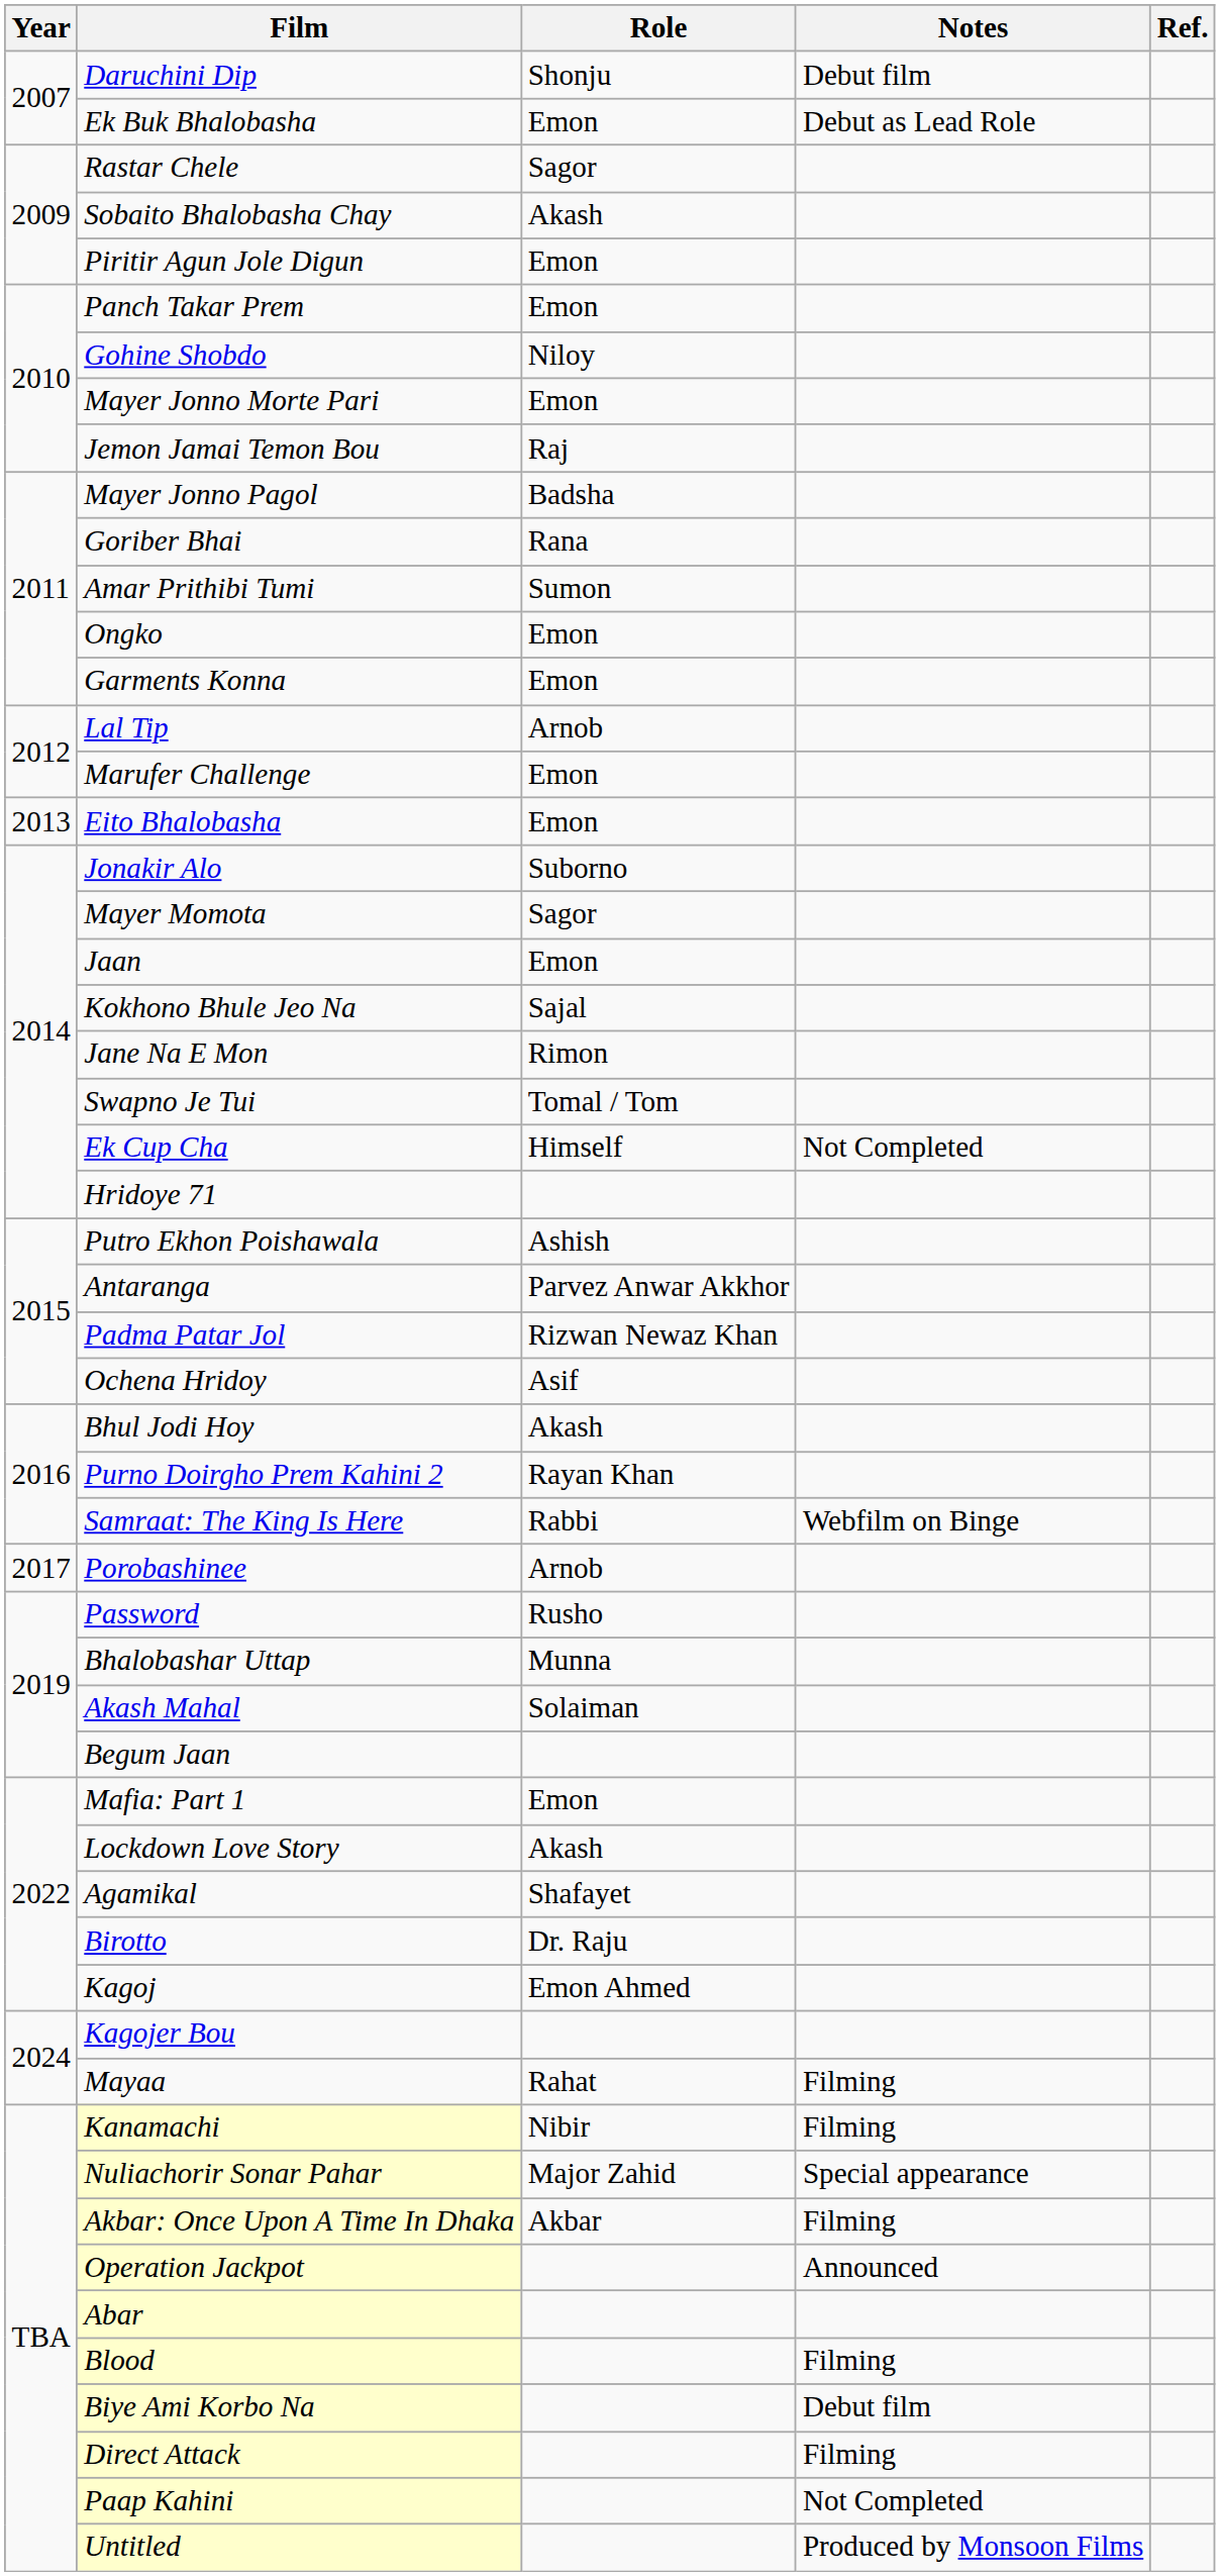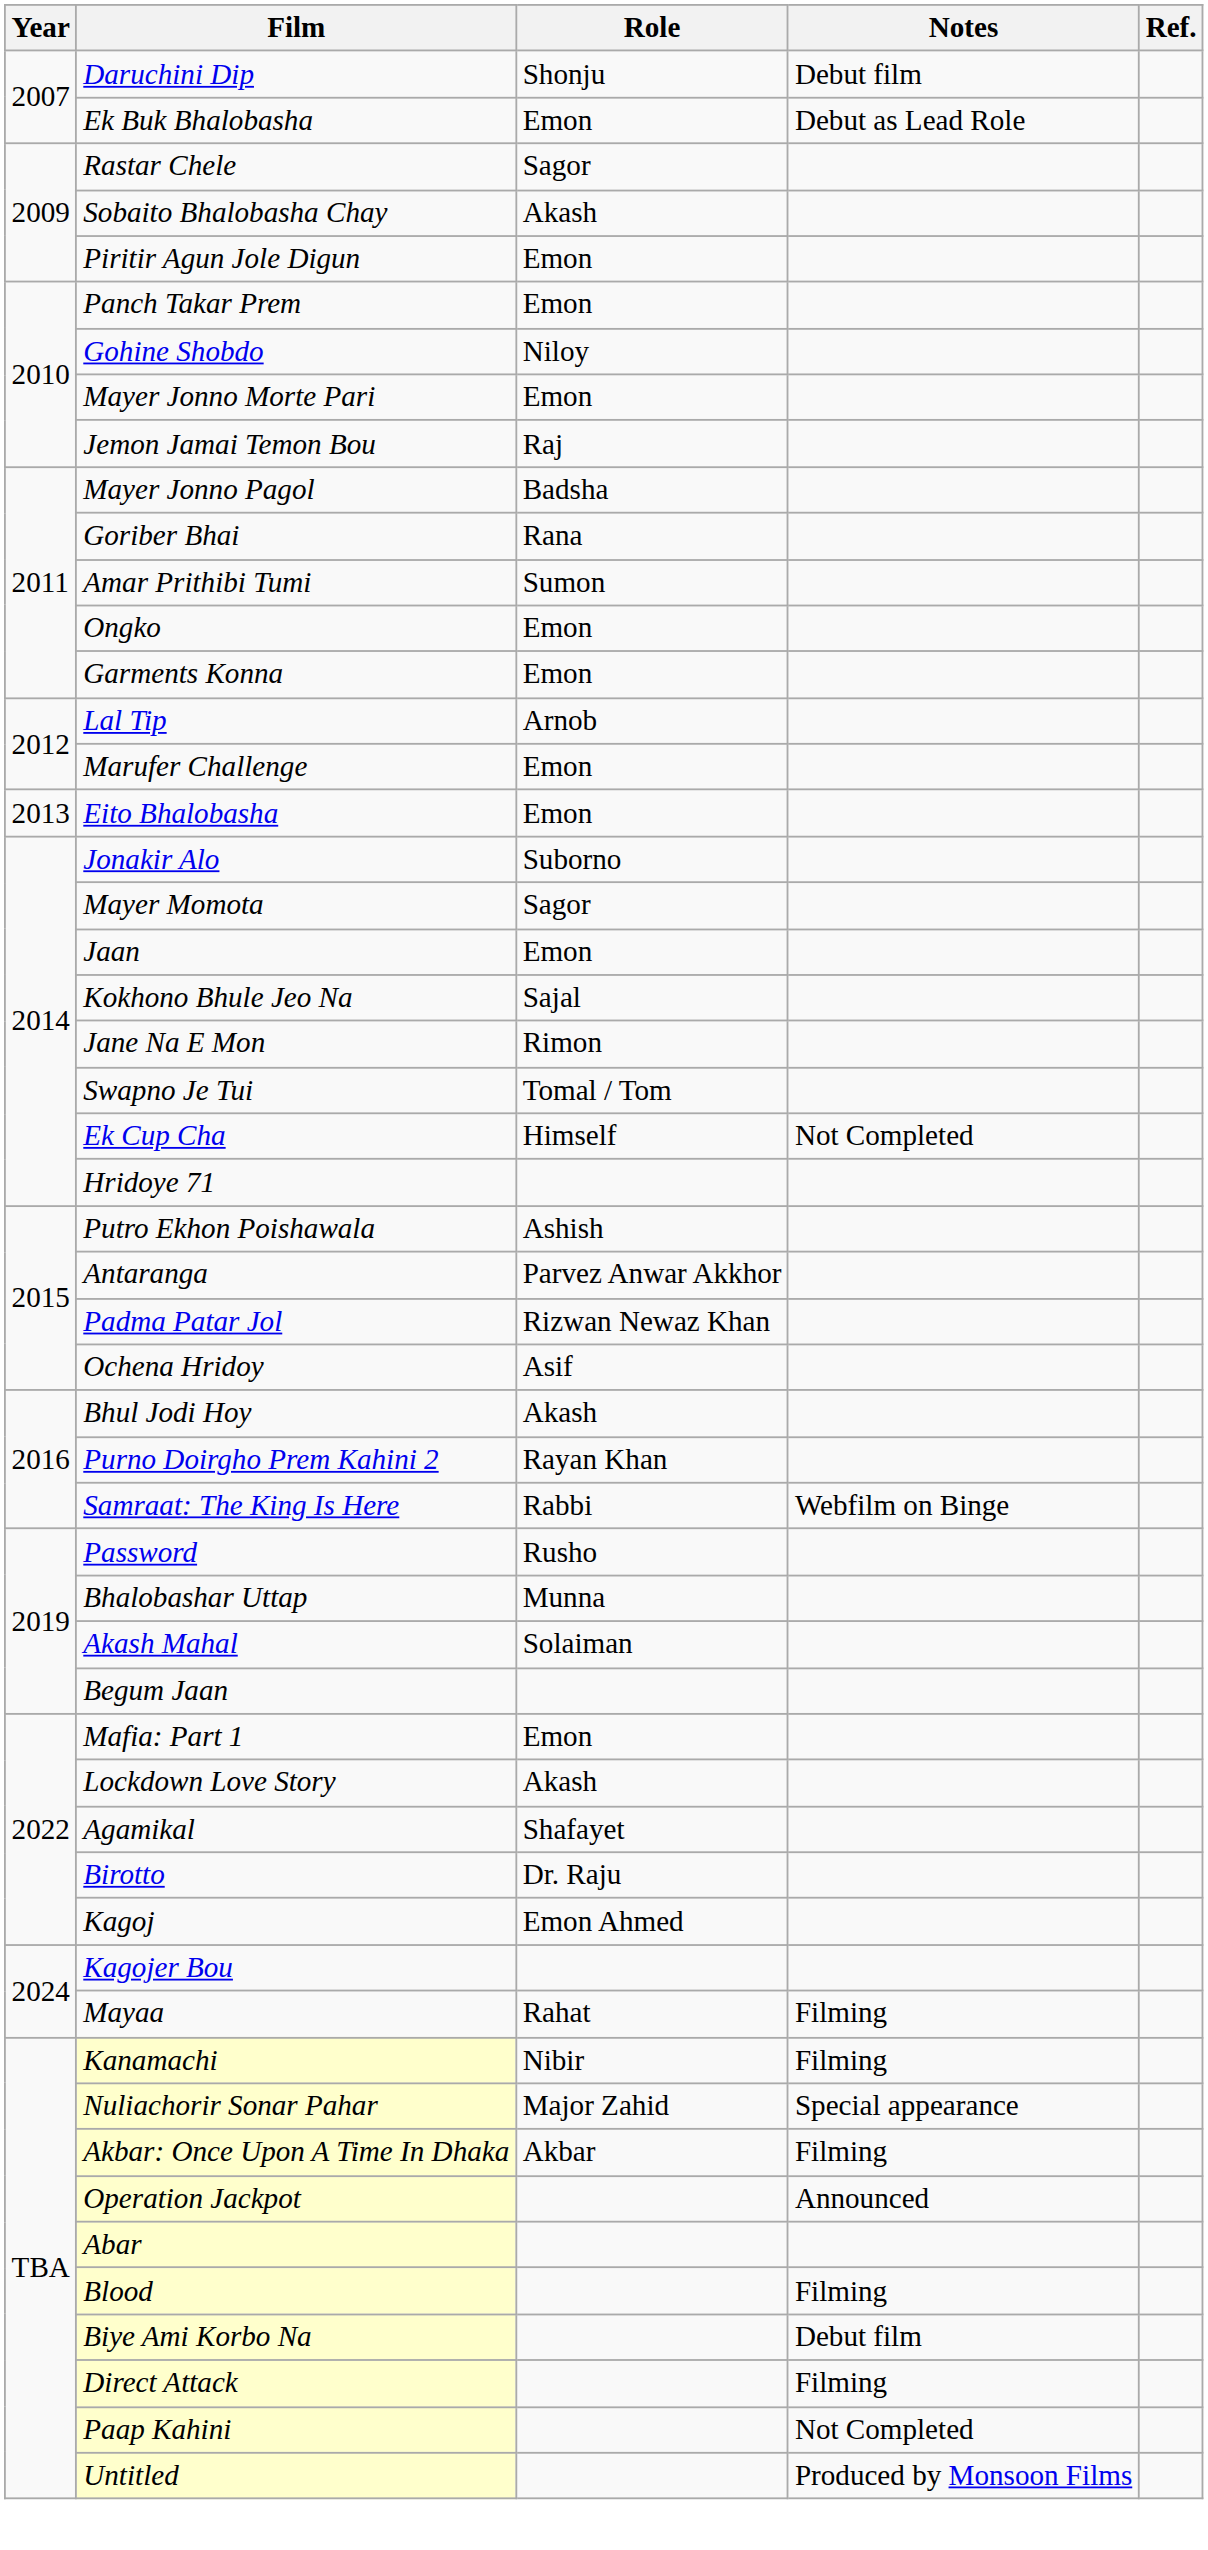- row: 2017 | Porobashinee | Arnob
